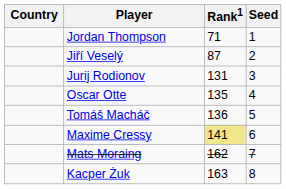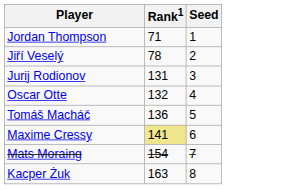- column: Country
Jiří Veselý | Rank1: 87 -> 78
Oscar Otte | Rank1: 135 -> 132
Mats Moraing | Rank1: 162 -> 154
